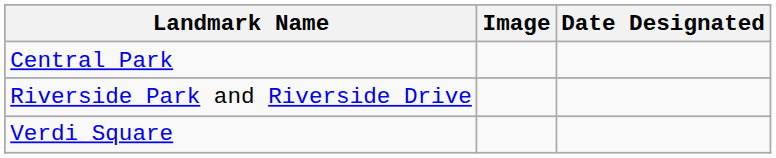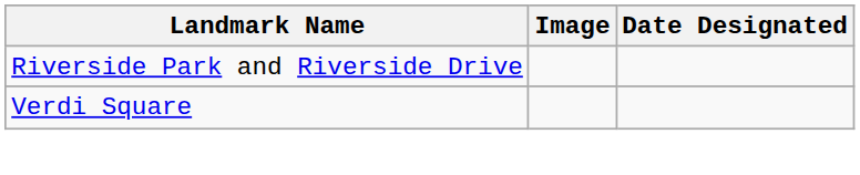- row: Central Park
